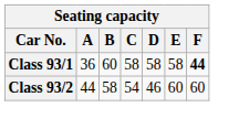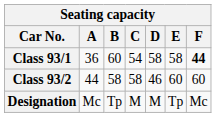Class 93/1 | C: 58 -> 54
Class 93/2 | C: 54 -> 58
+ row: Designation | Mc | Tp | M | M | Tp | Mc
